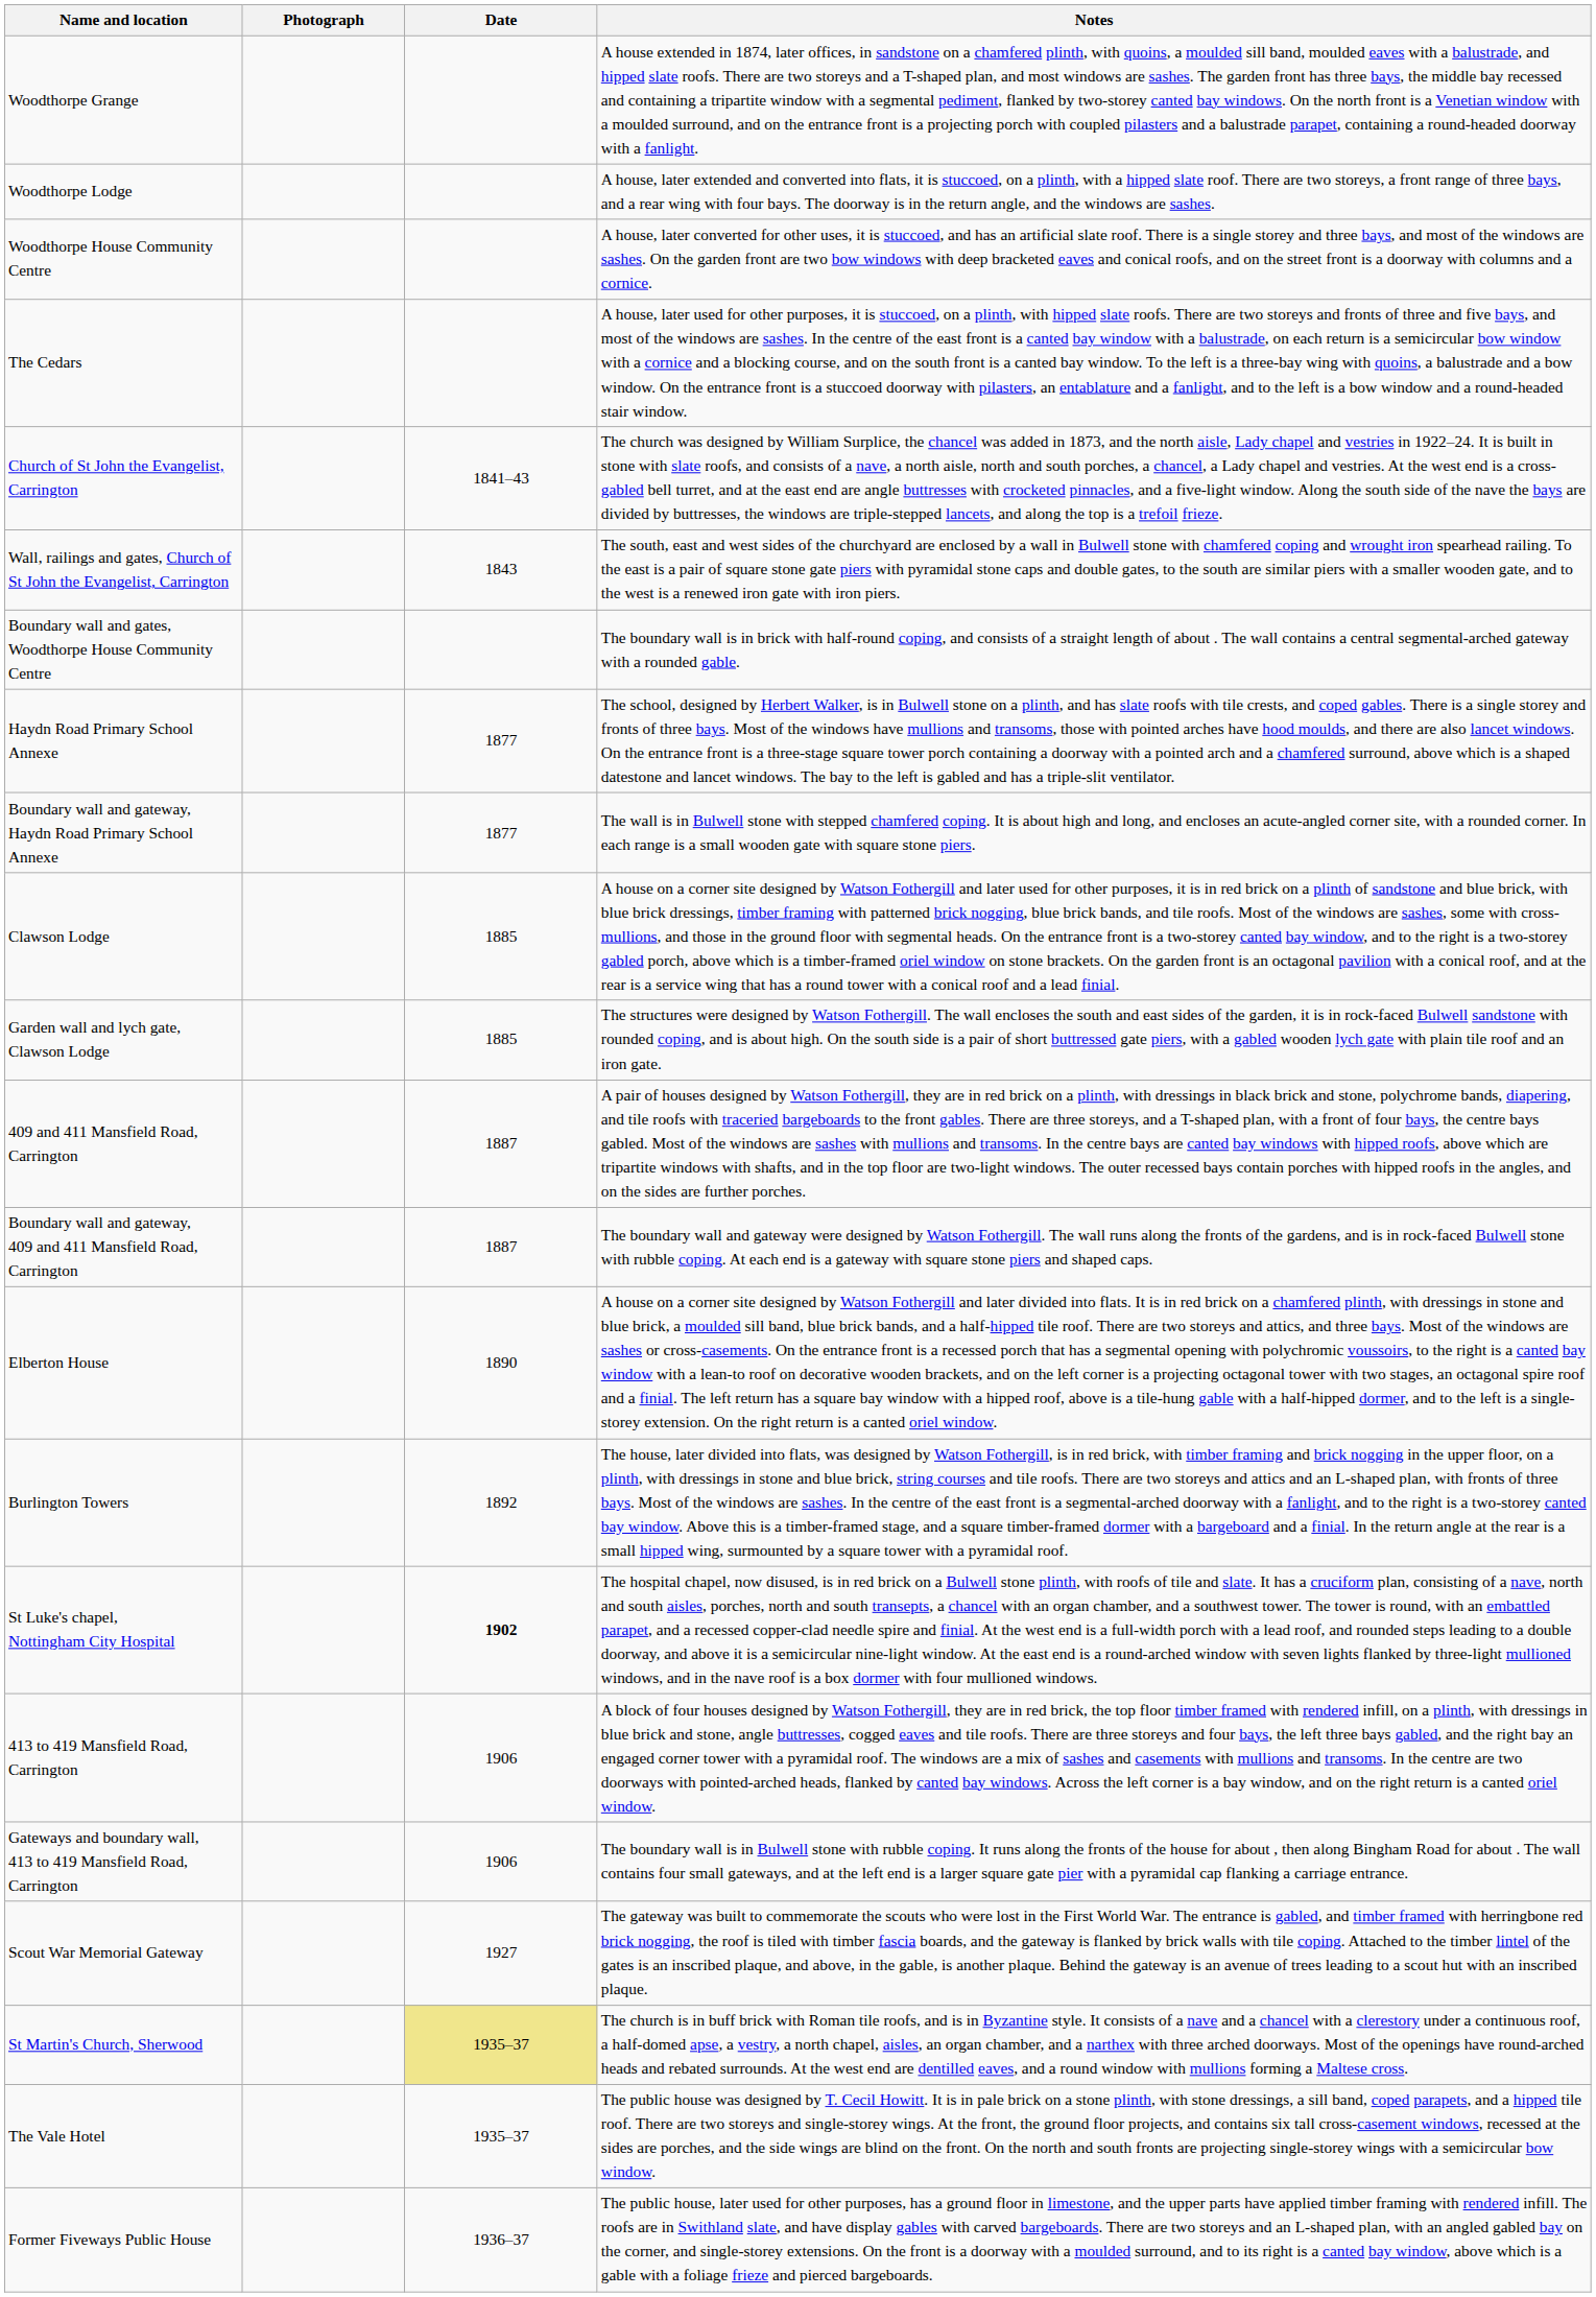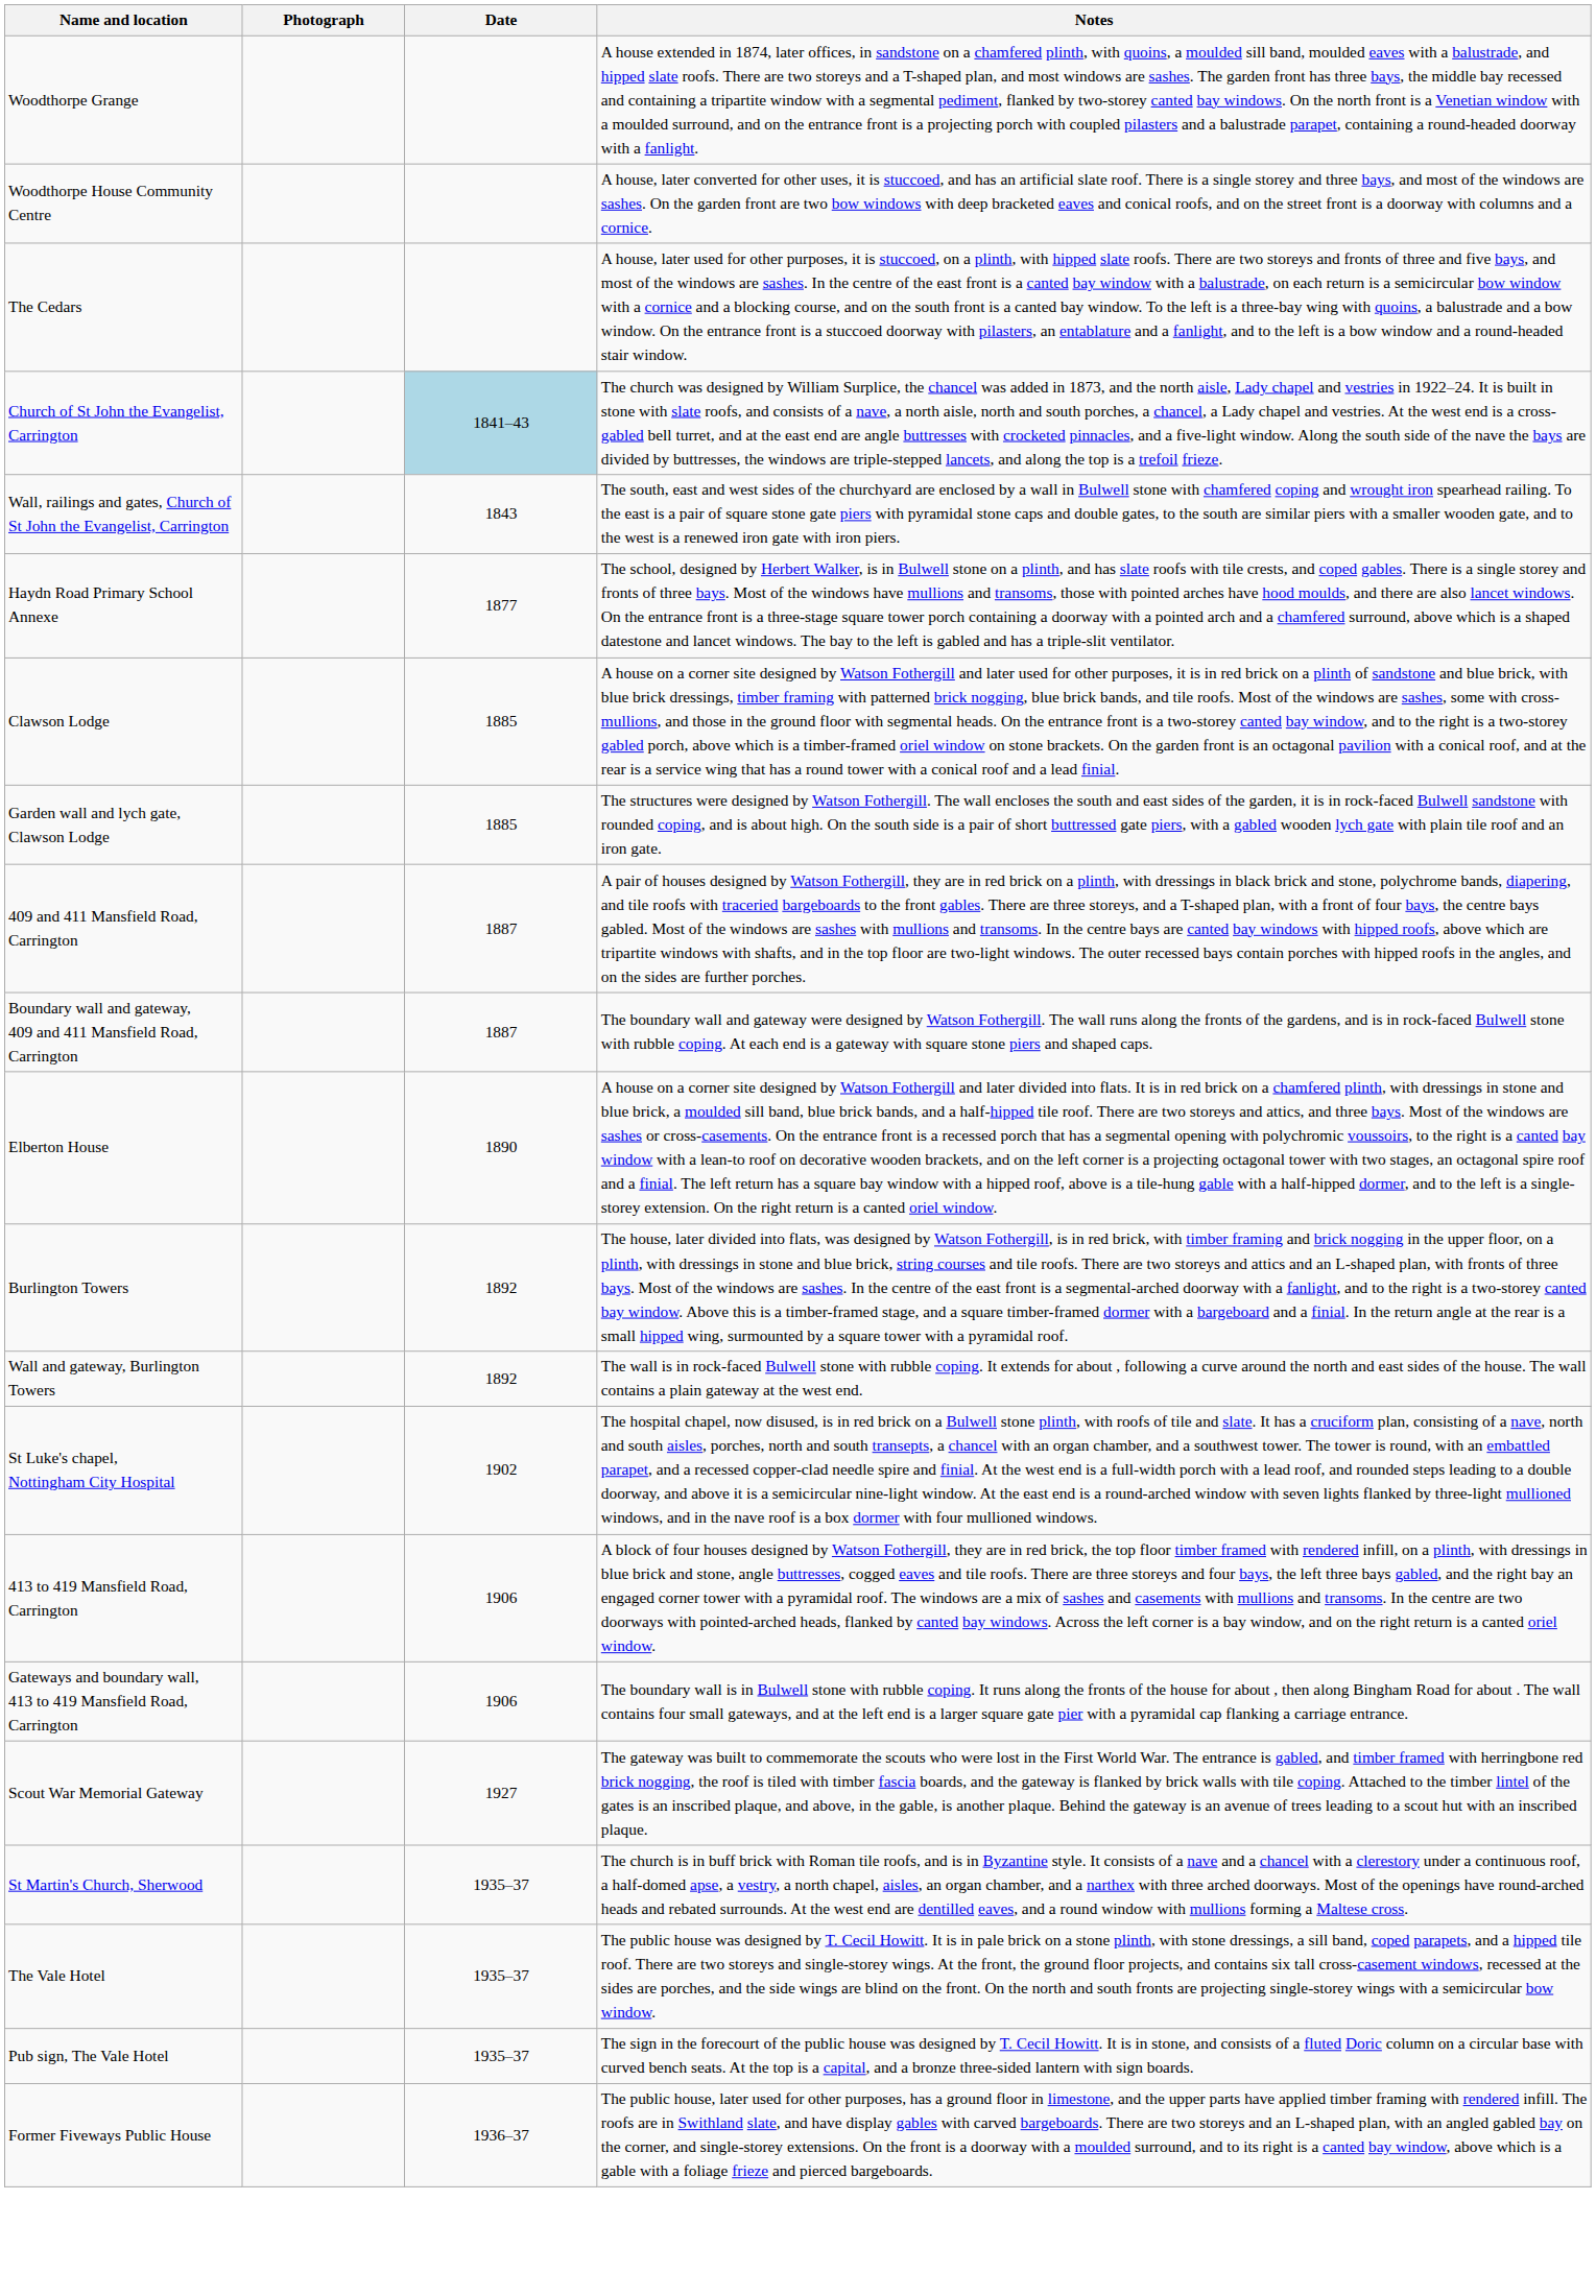- row: Woodthorpe Lodge | A house, later extended and converted into flats, it is stuccoed, on a plinth, with a hipped slate roof. There are two storeys, a front range of three bays, and a rear wing with four bays. The doorway is in the return angle, and the windows are sashes.
Church of St John the Evangelist, Carrington | Date: no background -> lightblue background
- row: Boundary wall and gates, Woodthorpe House Community Centre | The boundary wall is in brick with half-round coping, and consists of a straight length of about . The wall contains a central segmental-arched gateway with a rounded gable.
- row: Boundary wall and gateway, Haydn Road Primary School Annexe | 1877 | The wall is in Bulwell stone with stepped chamfered coping. It is about high and long, and encloses an acute-angled corner site, with a rounded corner. In each range is a small wooden gate with square stone piers.
+ row: Wall and gateway, Burlington Towers | 1892 | The wall is in rock-faced Bulwell stone with rubble coping. It extends for about , following a curve around the north and east sides of the house. The wall contains a plain gateway at the west end.
St Luke's chapel, Nottingham City Hospital | Date: bold -> normal
St Martin's Church, Sherwood | Date: khaki background -> no background
+ row: Pub sign, The Vale Hotel | 1935–37 | The sign in the forecourt of the public house was designed by T. Cecil Howitt. It is in stone, and consists of a fluted Doric column on a circular base with curved bench seats. At the top is a capital, and a bronze three-sided lantern with sign boards.
